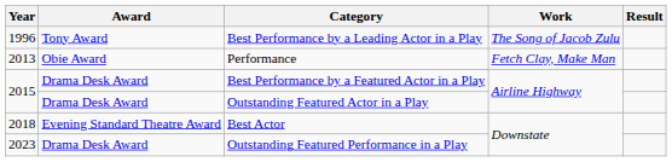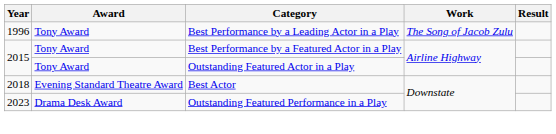- row: 2013 | Obie Award | Performance | Fetch Clay, Make Man
Best Performance by a Featured Actor in a Play | Award: Drama Desk Award -> Tony Award
Outstanding Featured Actor in a Play | Award: Drama Desk Award -> Tony Award
